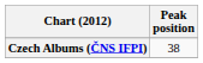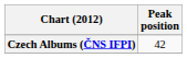Czech Albums (ČNS IFPI) | Peak position: 38 -> 42
